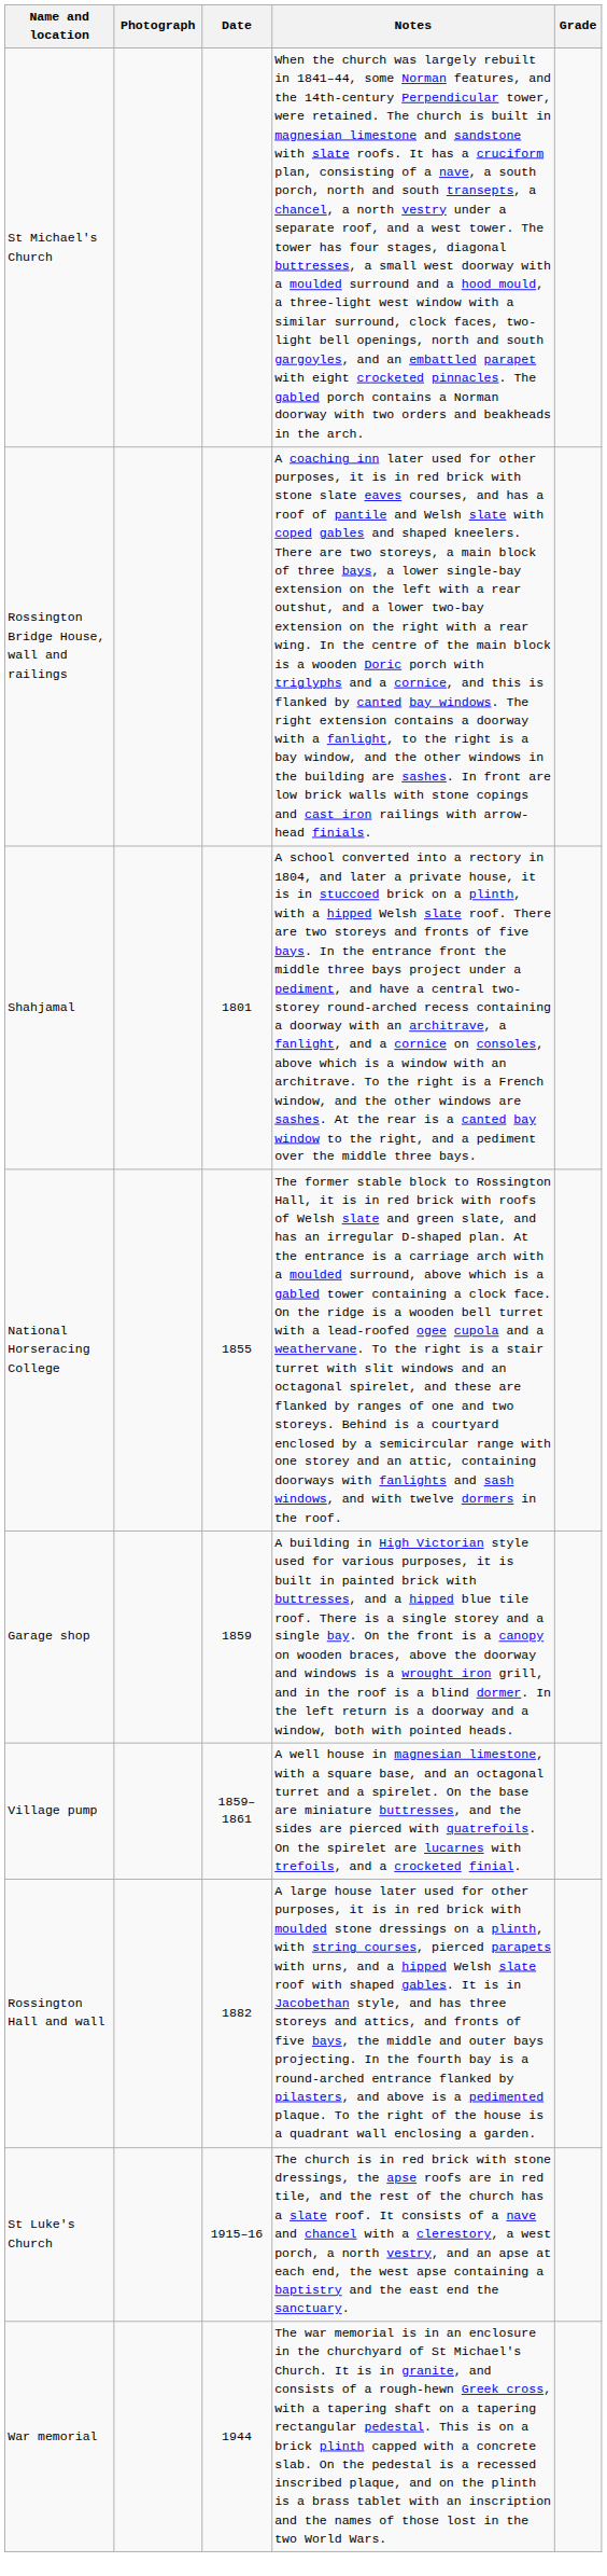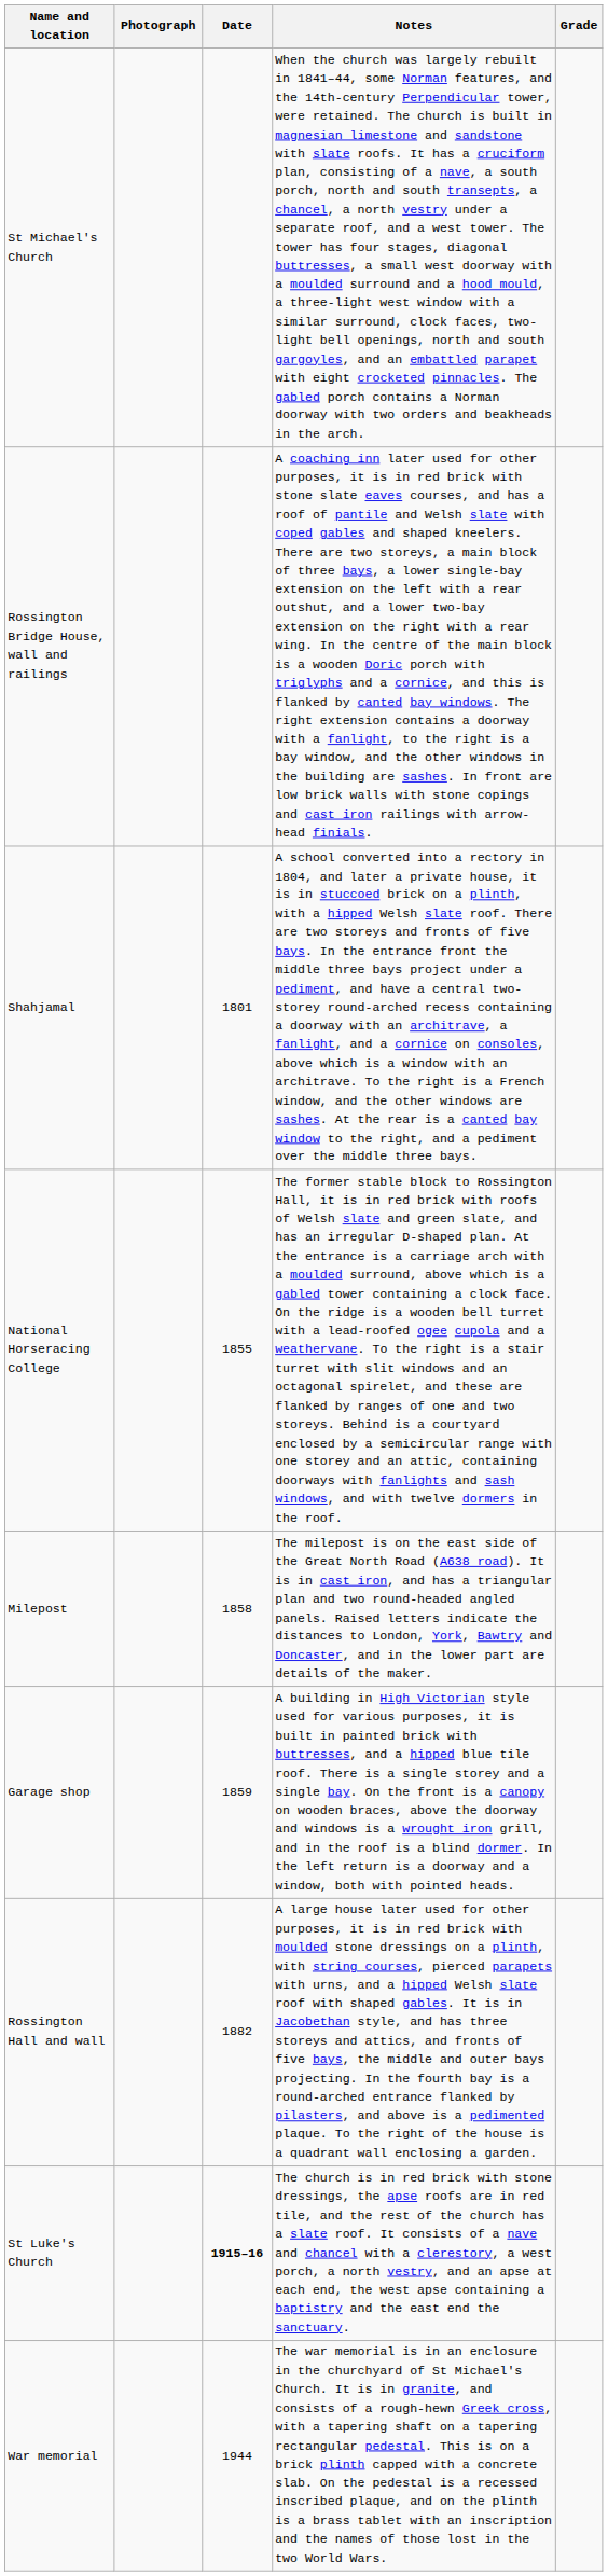+ row: Milepost | 1858 | The milepost is on the east side of the Great North Road (A638 road). It is in cast iron, and has a triangular plan and two round-headed angled panels. Raised letters indicate the distances to London, York, Bawtry and Doncaster, and in the lower part are details of the maker.
- row: Village pump | 1859–1861 | A well house in magnesian limestone, with a square base, and an octagonal turret and a spirelet. On the base are miniature buttresses, and the sides are pierced with quatrefoils. On the spirelet are lucarnes with trefoils, and a crocketed finial.
St Luke's Church | Date: normal -> bold
